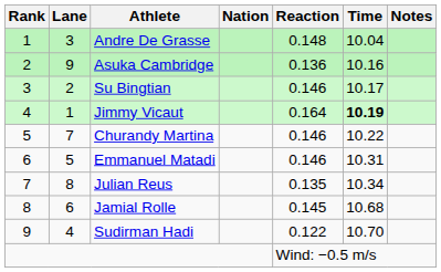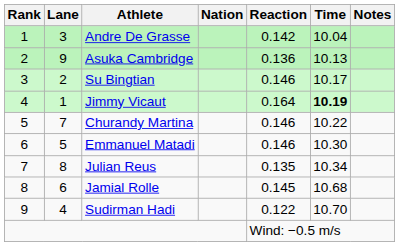Andre De Grasse | Reaction: 0.148 -> 0.142
Asuka Cambridge | Time: 10.16 -> 10.13
Emmanuel Matadi | Time: 10.31 -> 10.30
